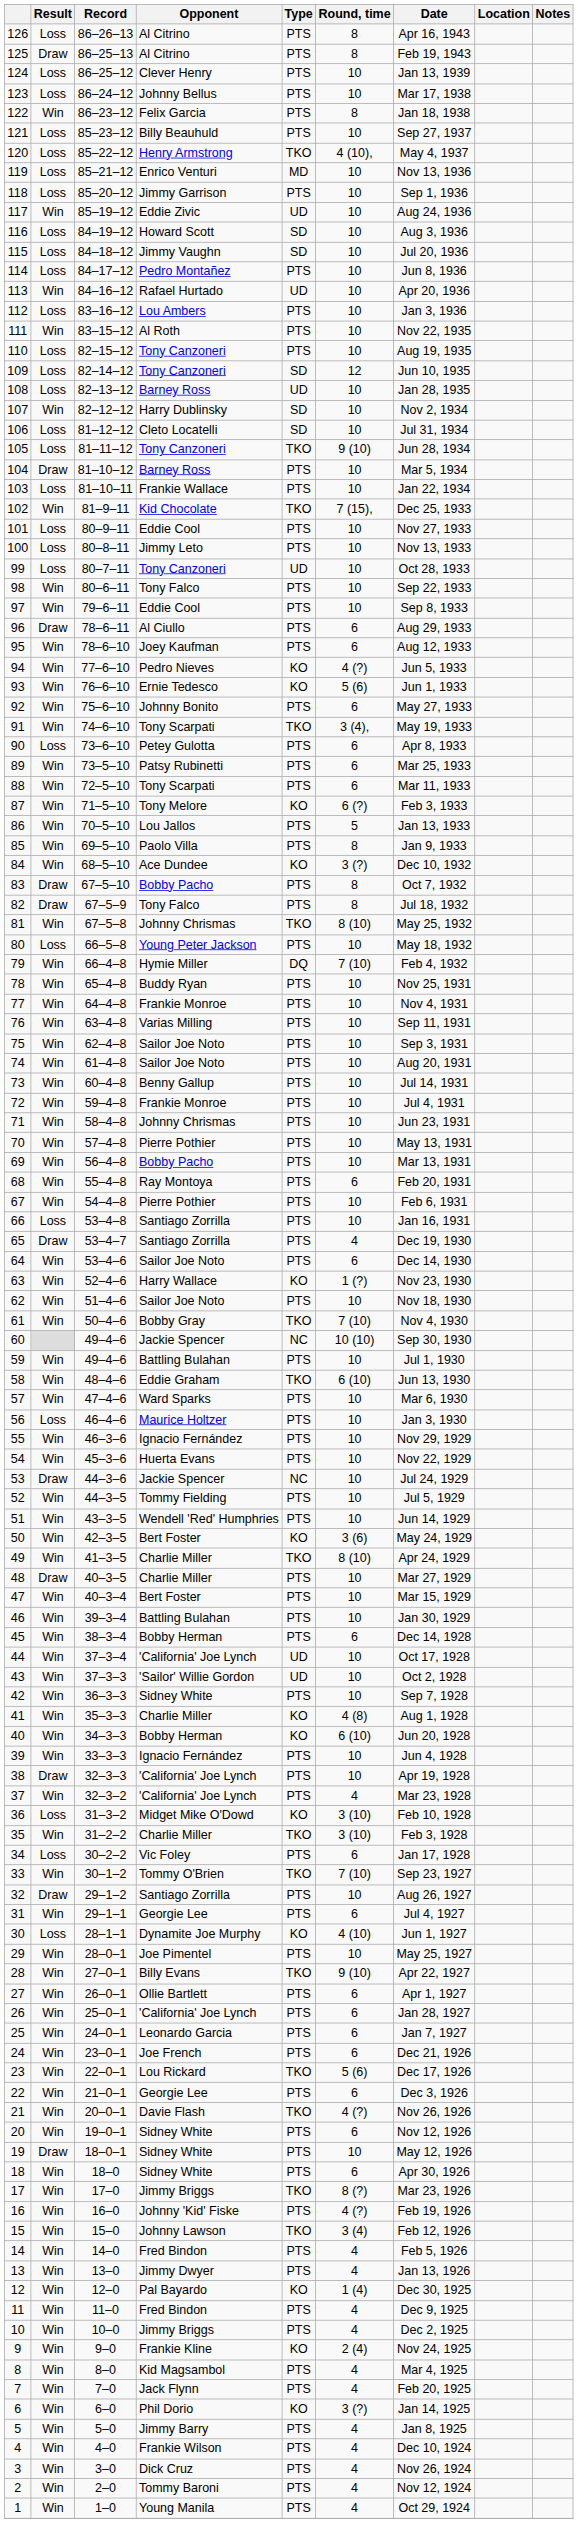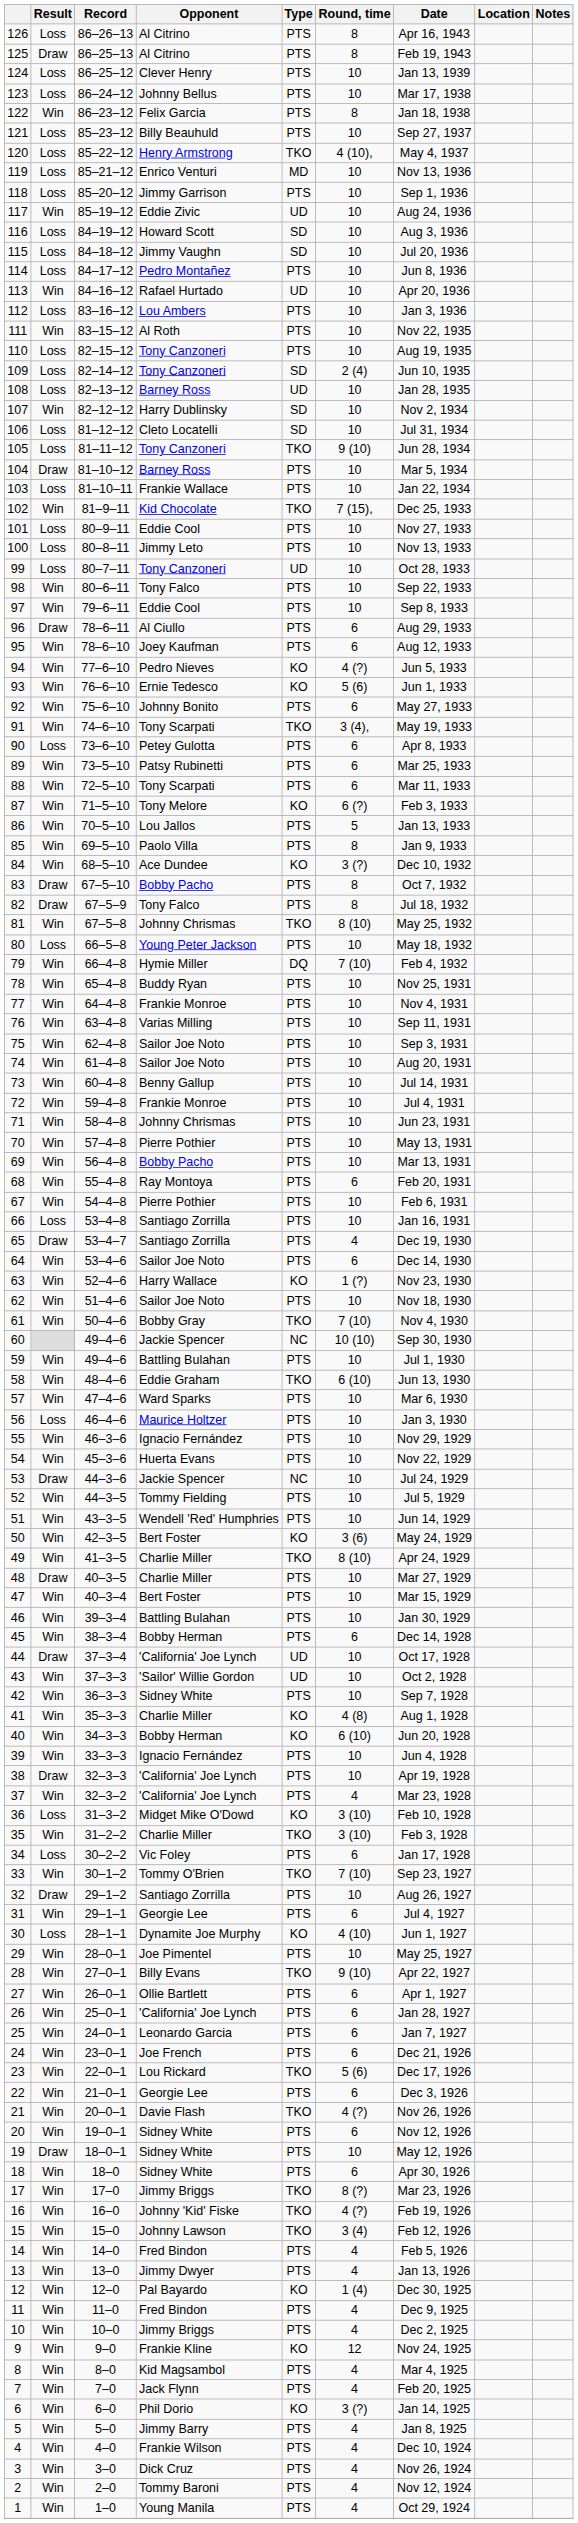109 | Round, time: 12 -> 2 (4)
44 | Result: Win -> Draw
16 | Type: PTS -> TKO
9 | Round, time: 2 (4) -> 12
